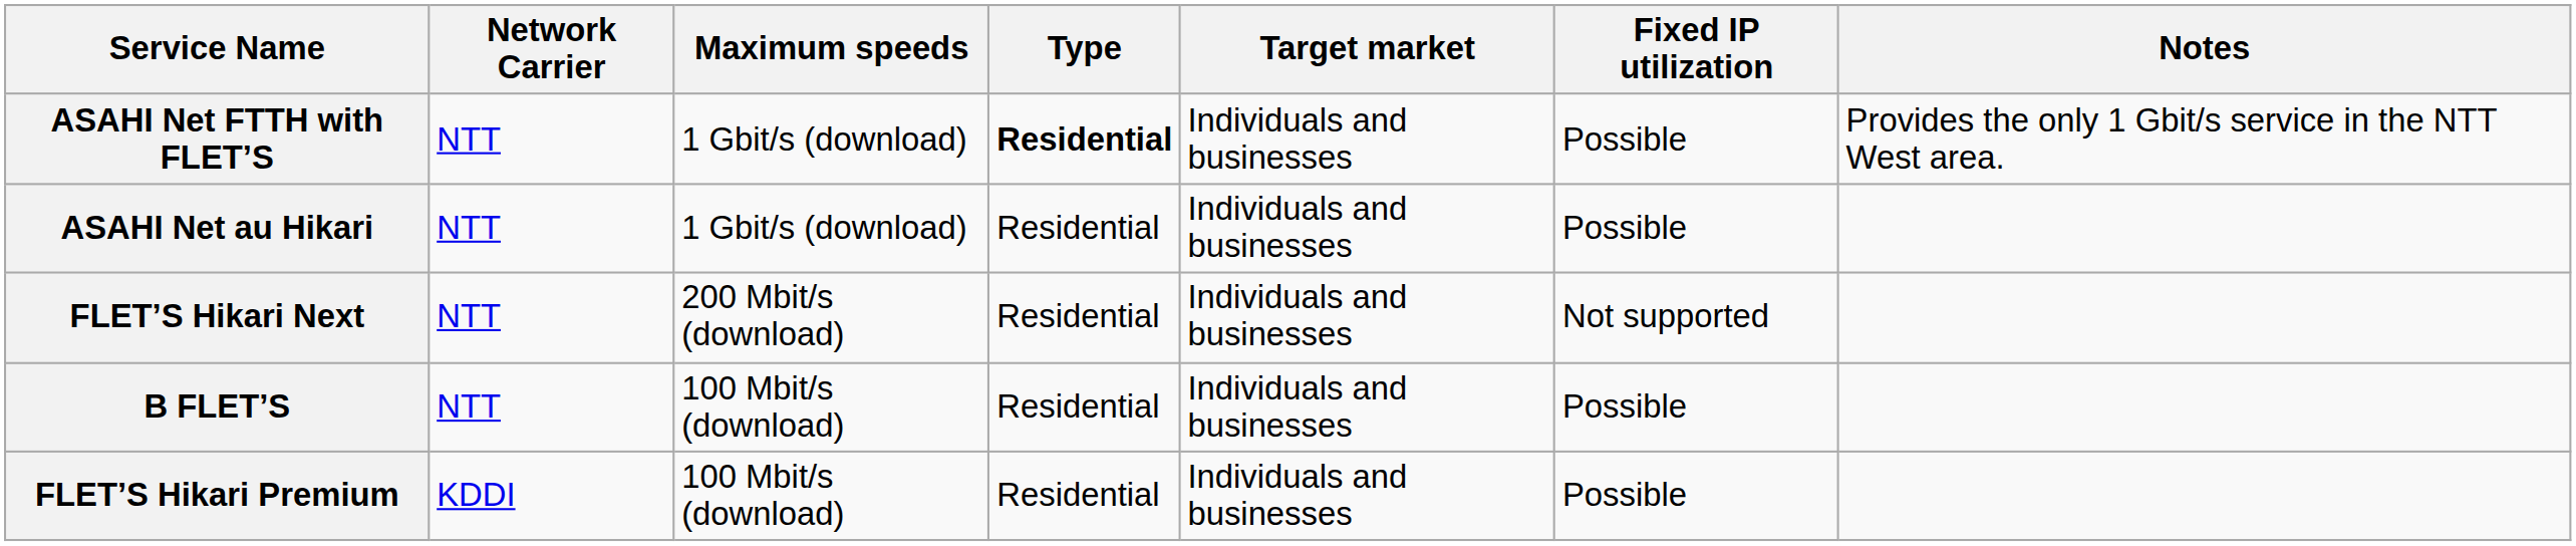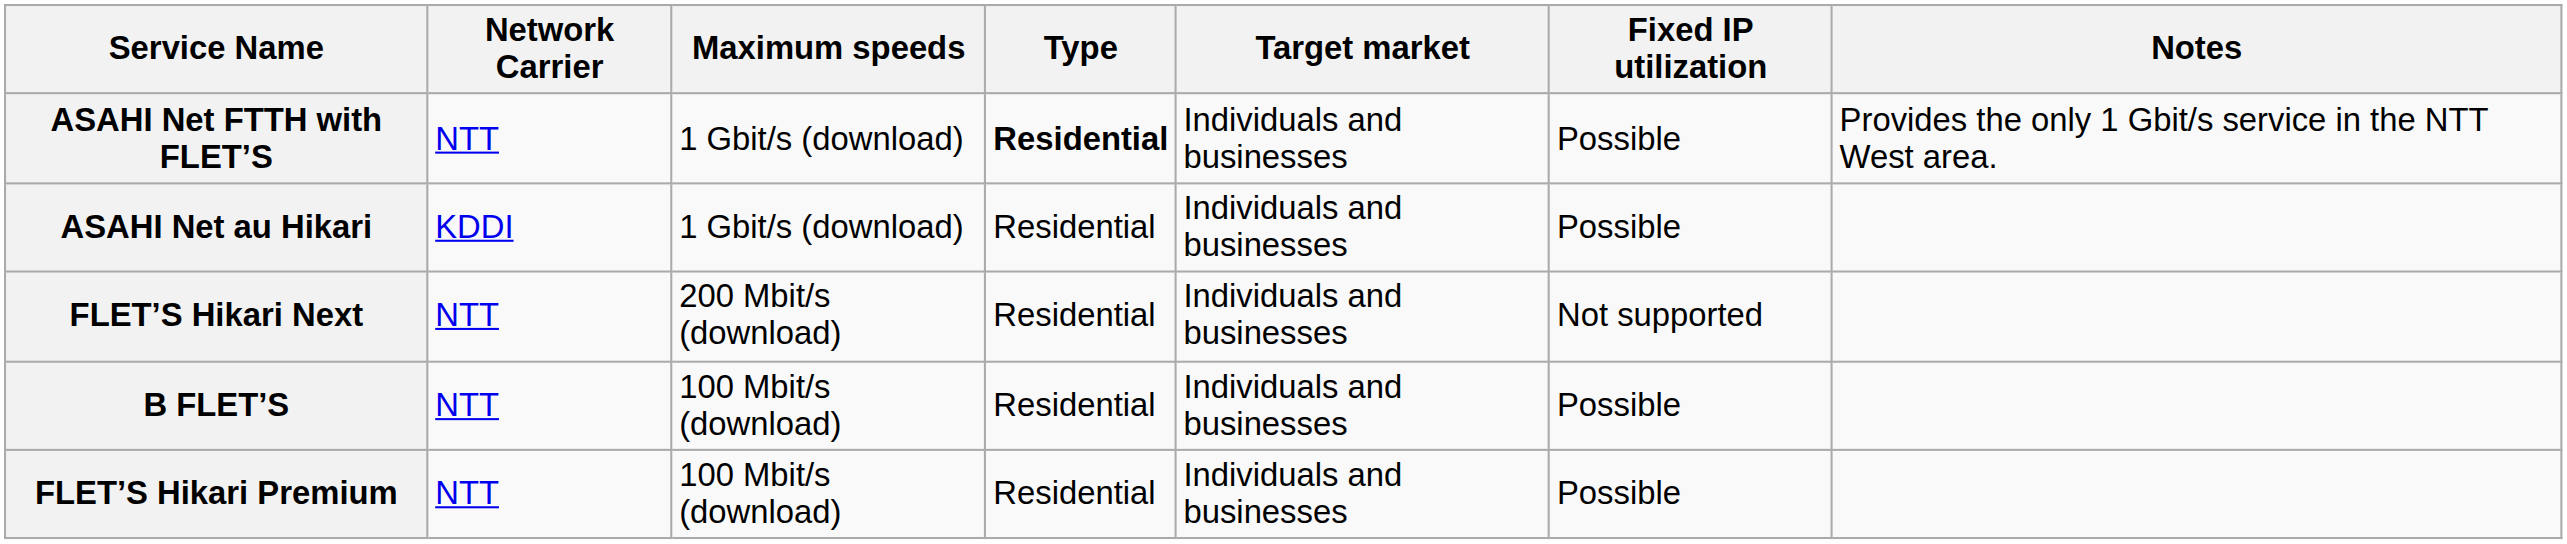ASAHI Net au Hikari | Network Carrier: NTT -> KDDI
FLET’S Hikari Premium | Network Carrier: KDDI -> NTT
